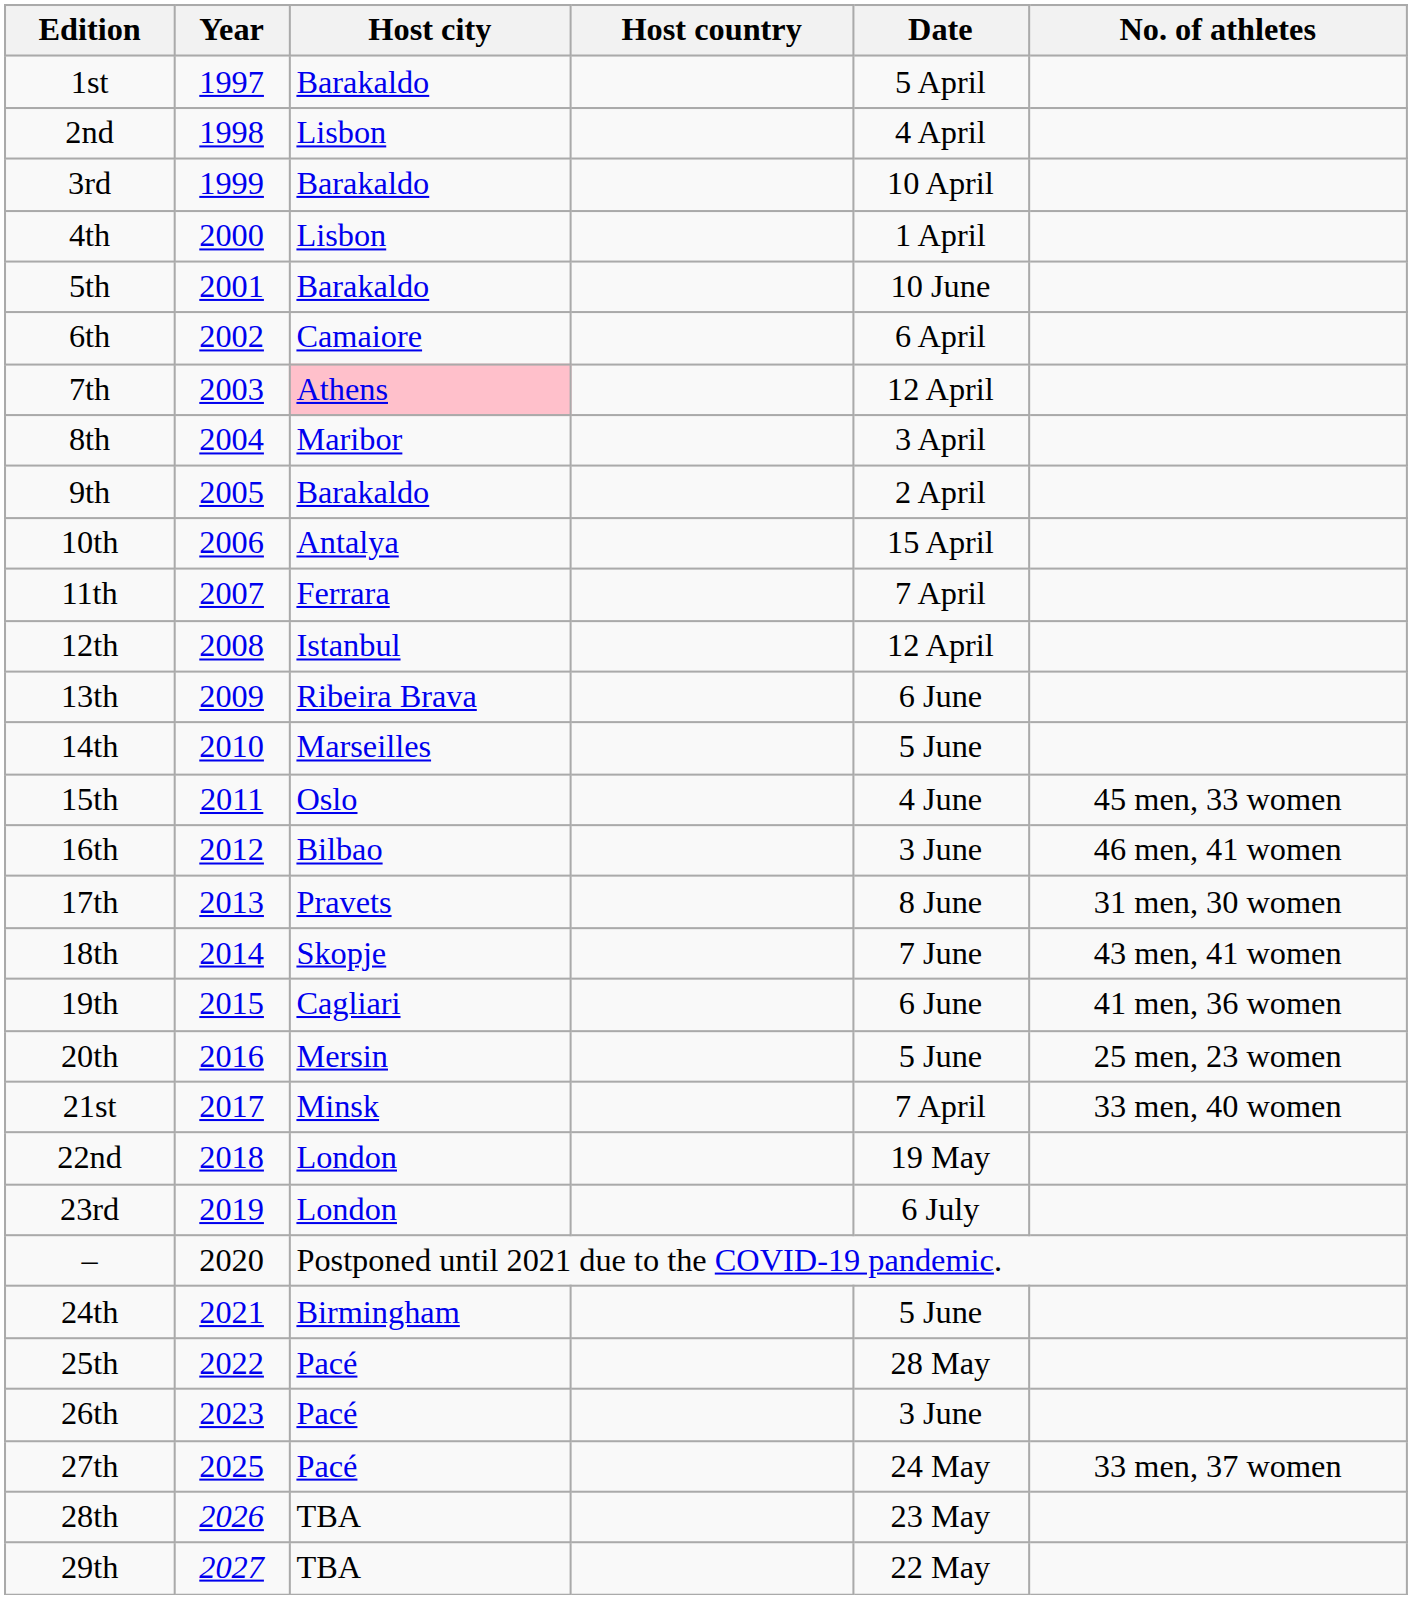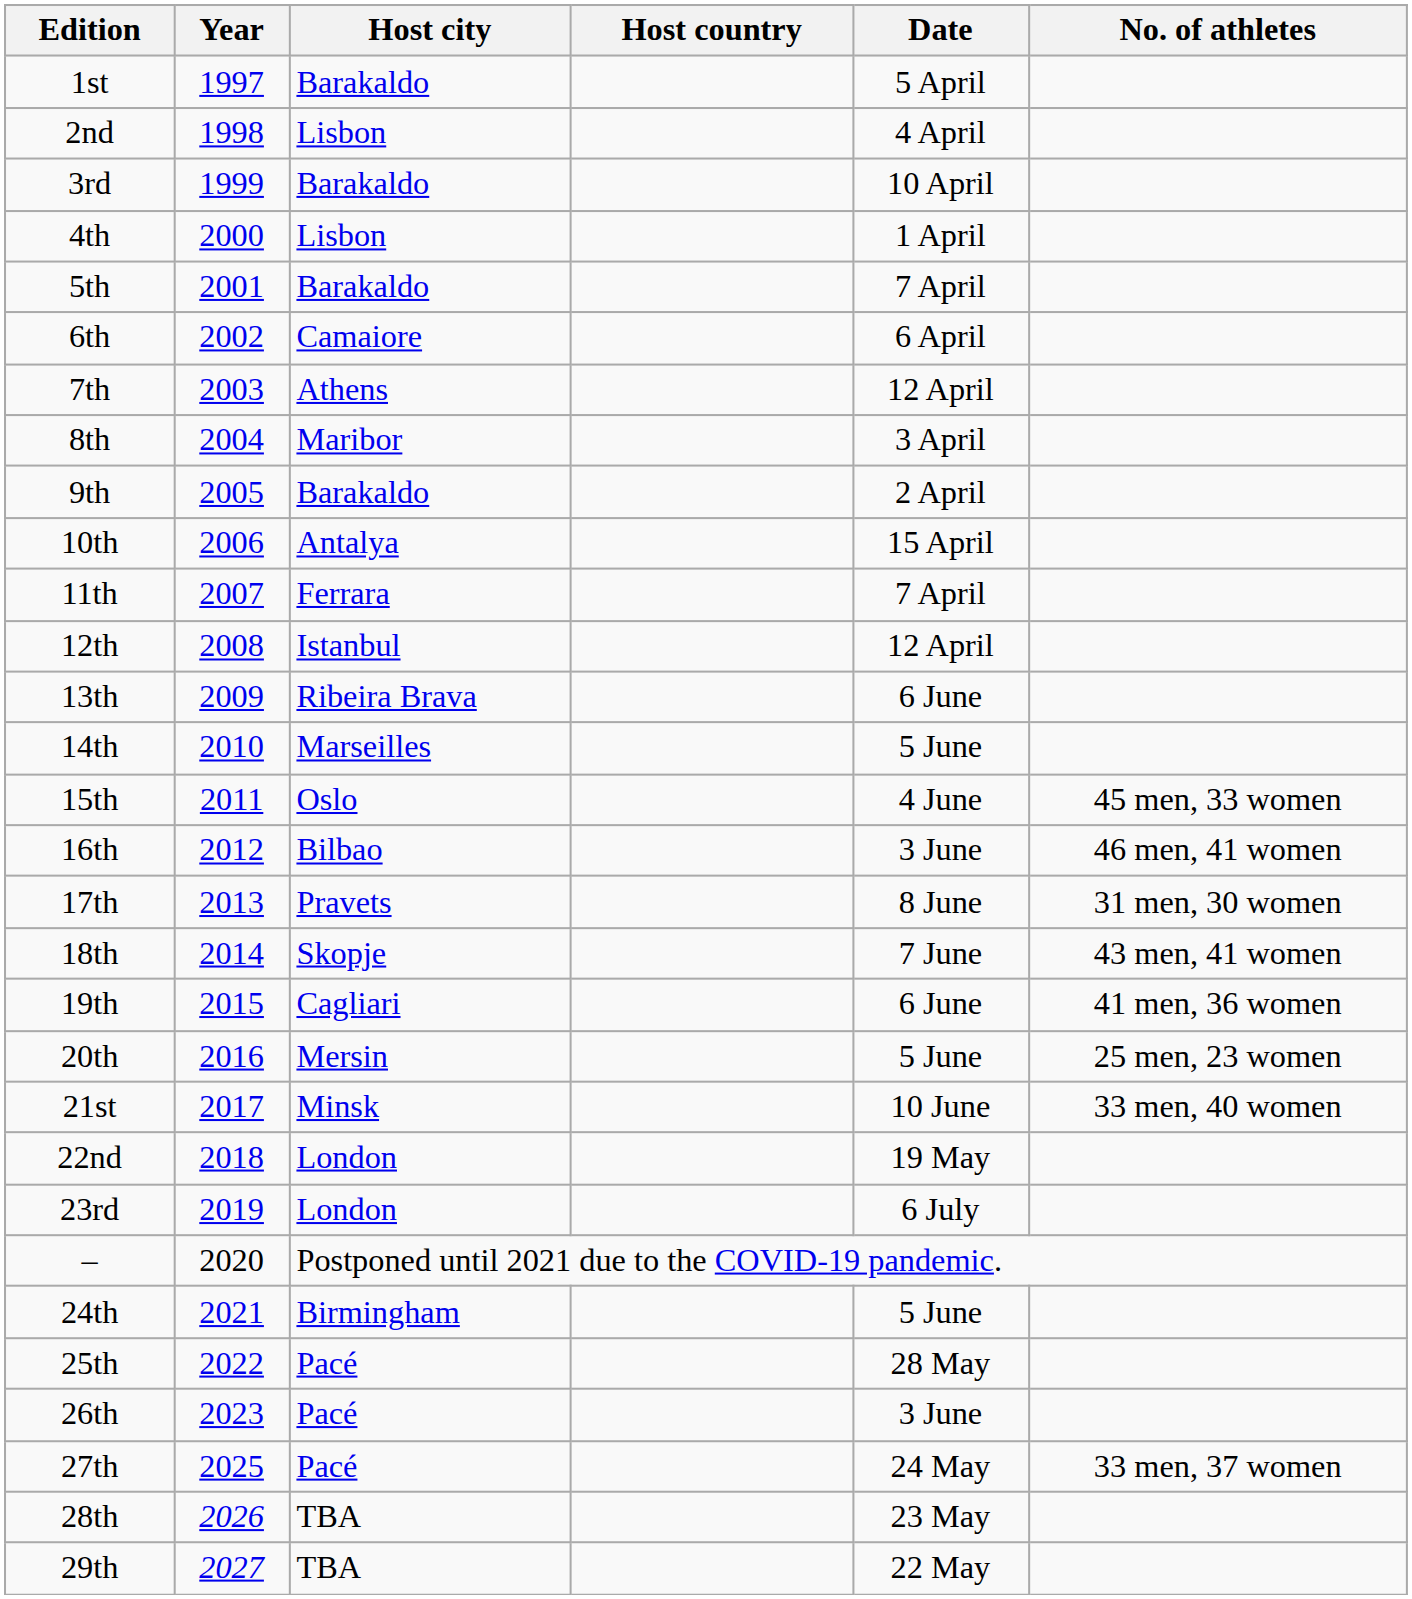5th | Date: 10 June -> 7 April
7th | Host city: pink background -> no background
21st | Date: 7 April -> 10 June
